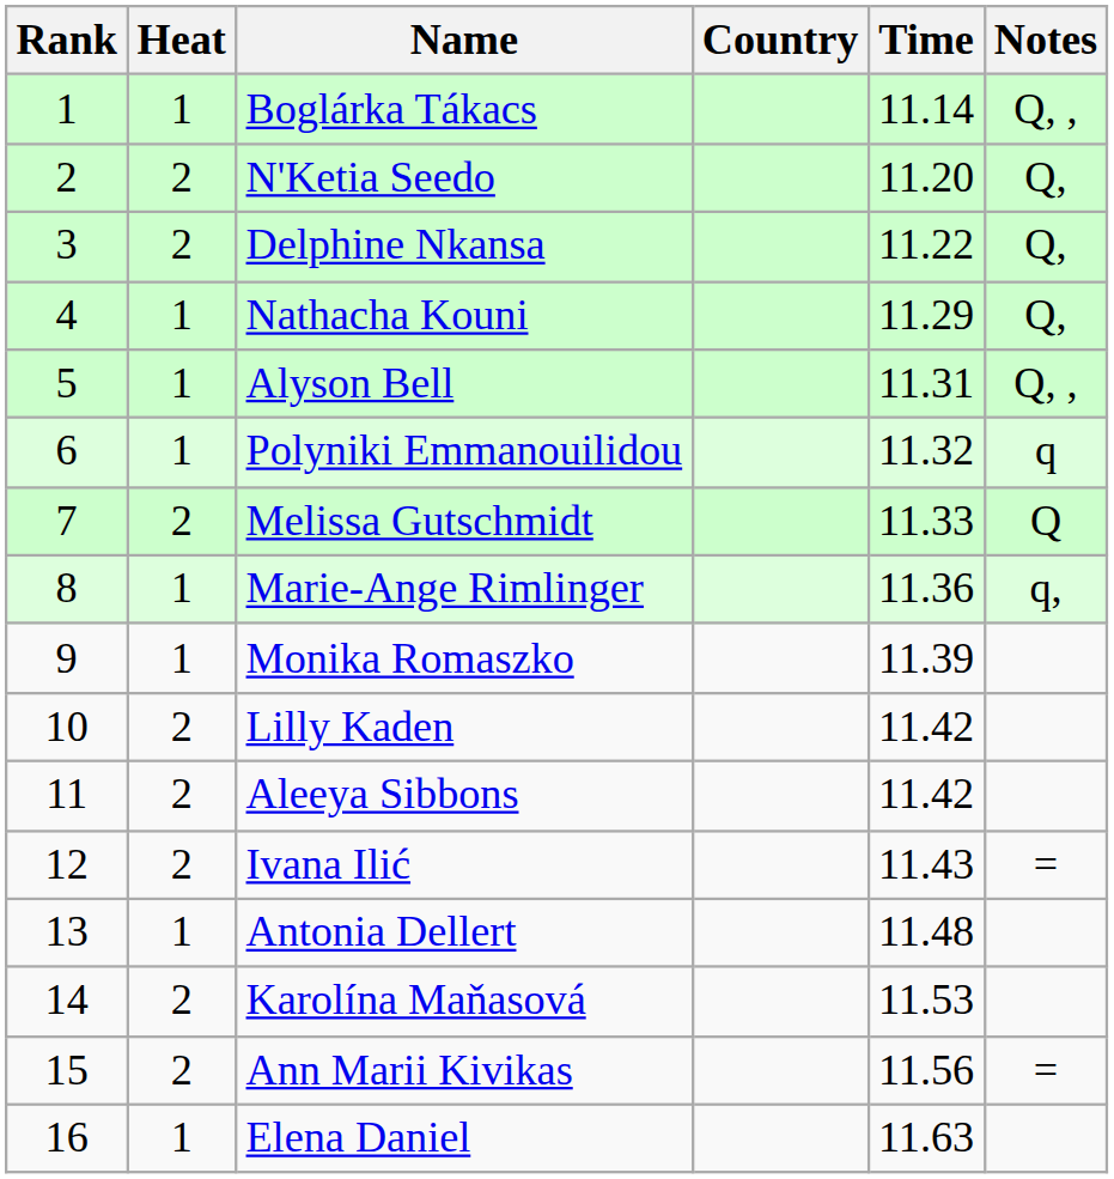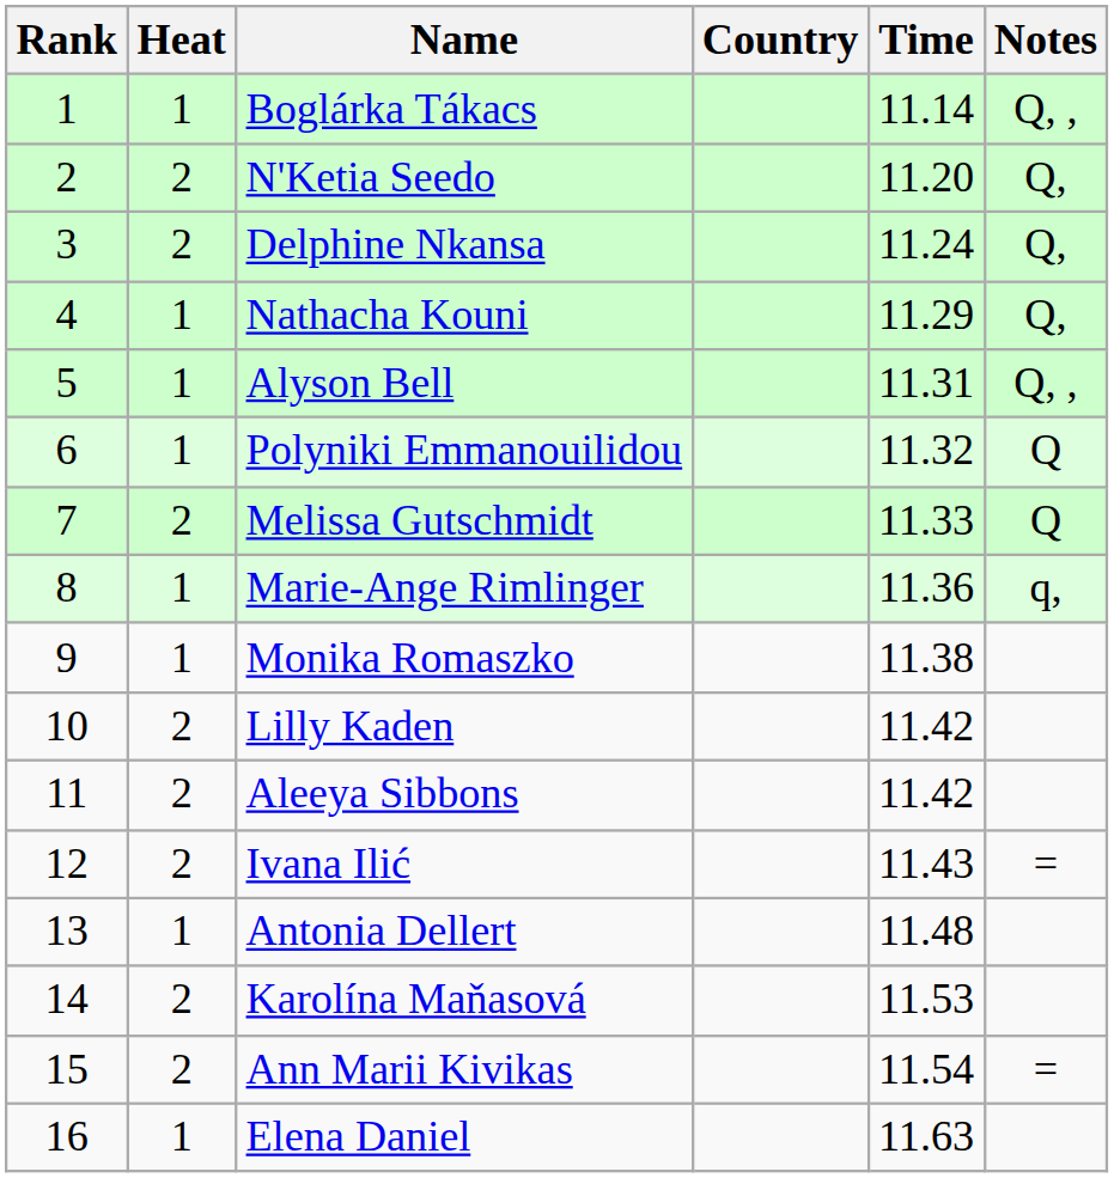Delphine Nkansa | Time: 11.22 -> 11.24
Polyniki Emmanouilidou | Notes: q -> Q
Monika Romaszko | Time: 11.39 -> 11.38
Ann Marii Kivikas | Time: 11.56 -> 11.54
